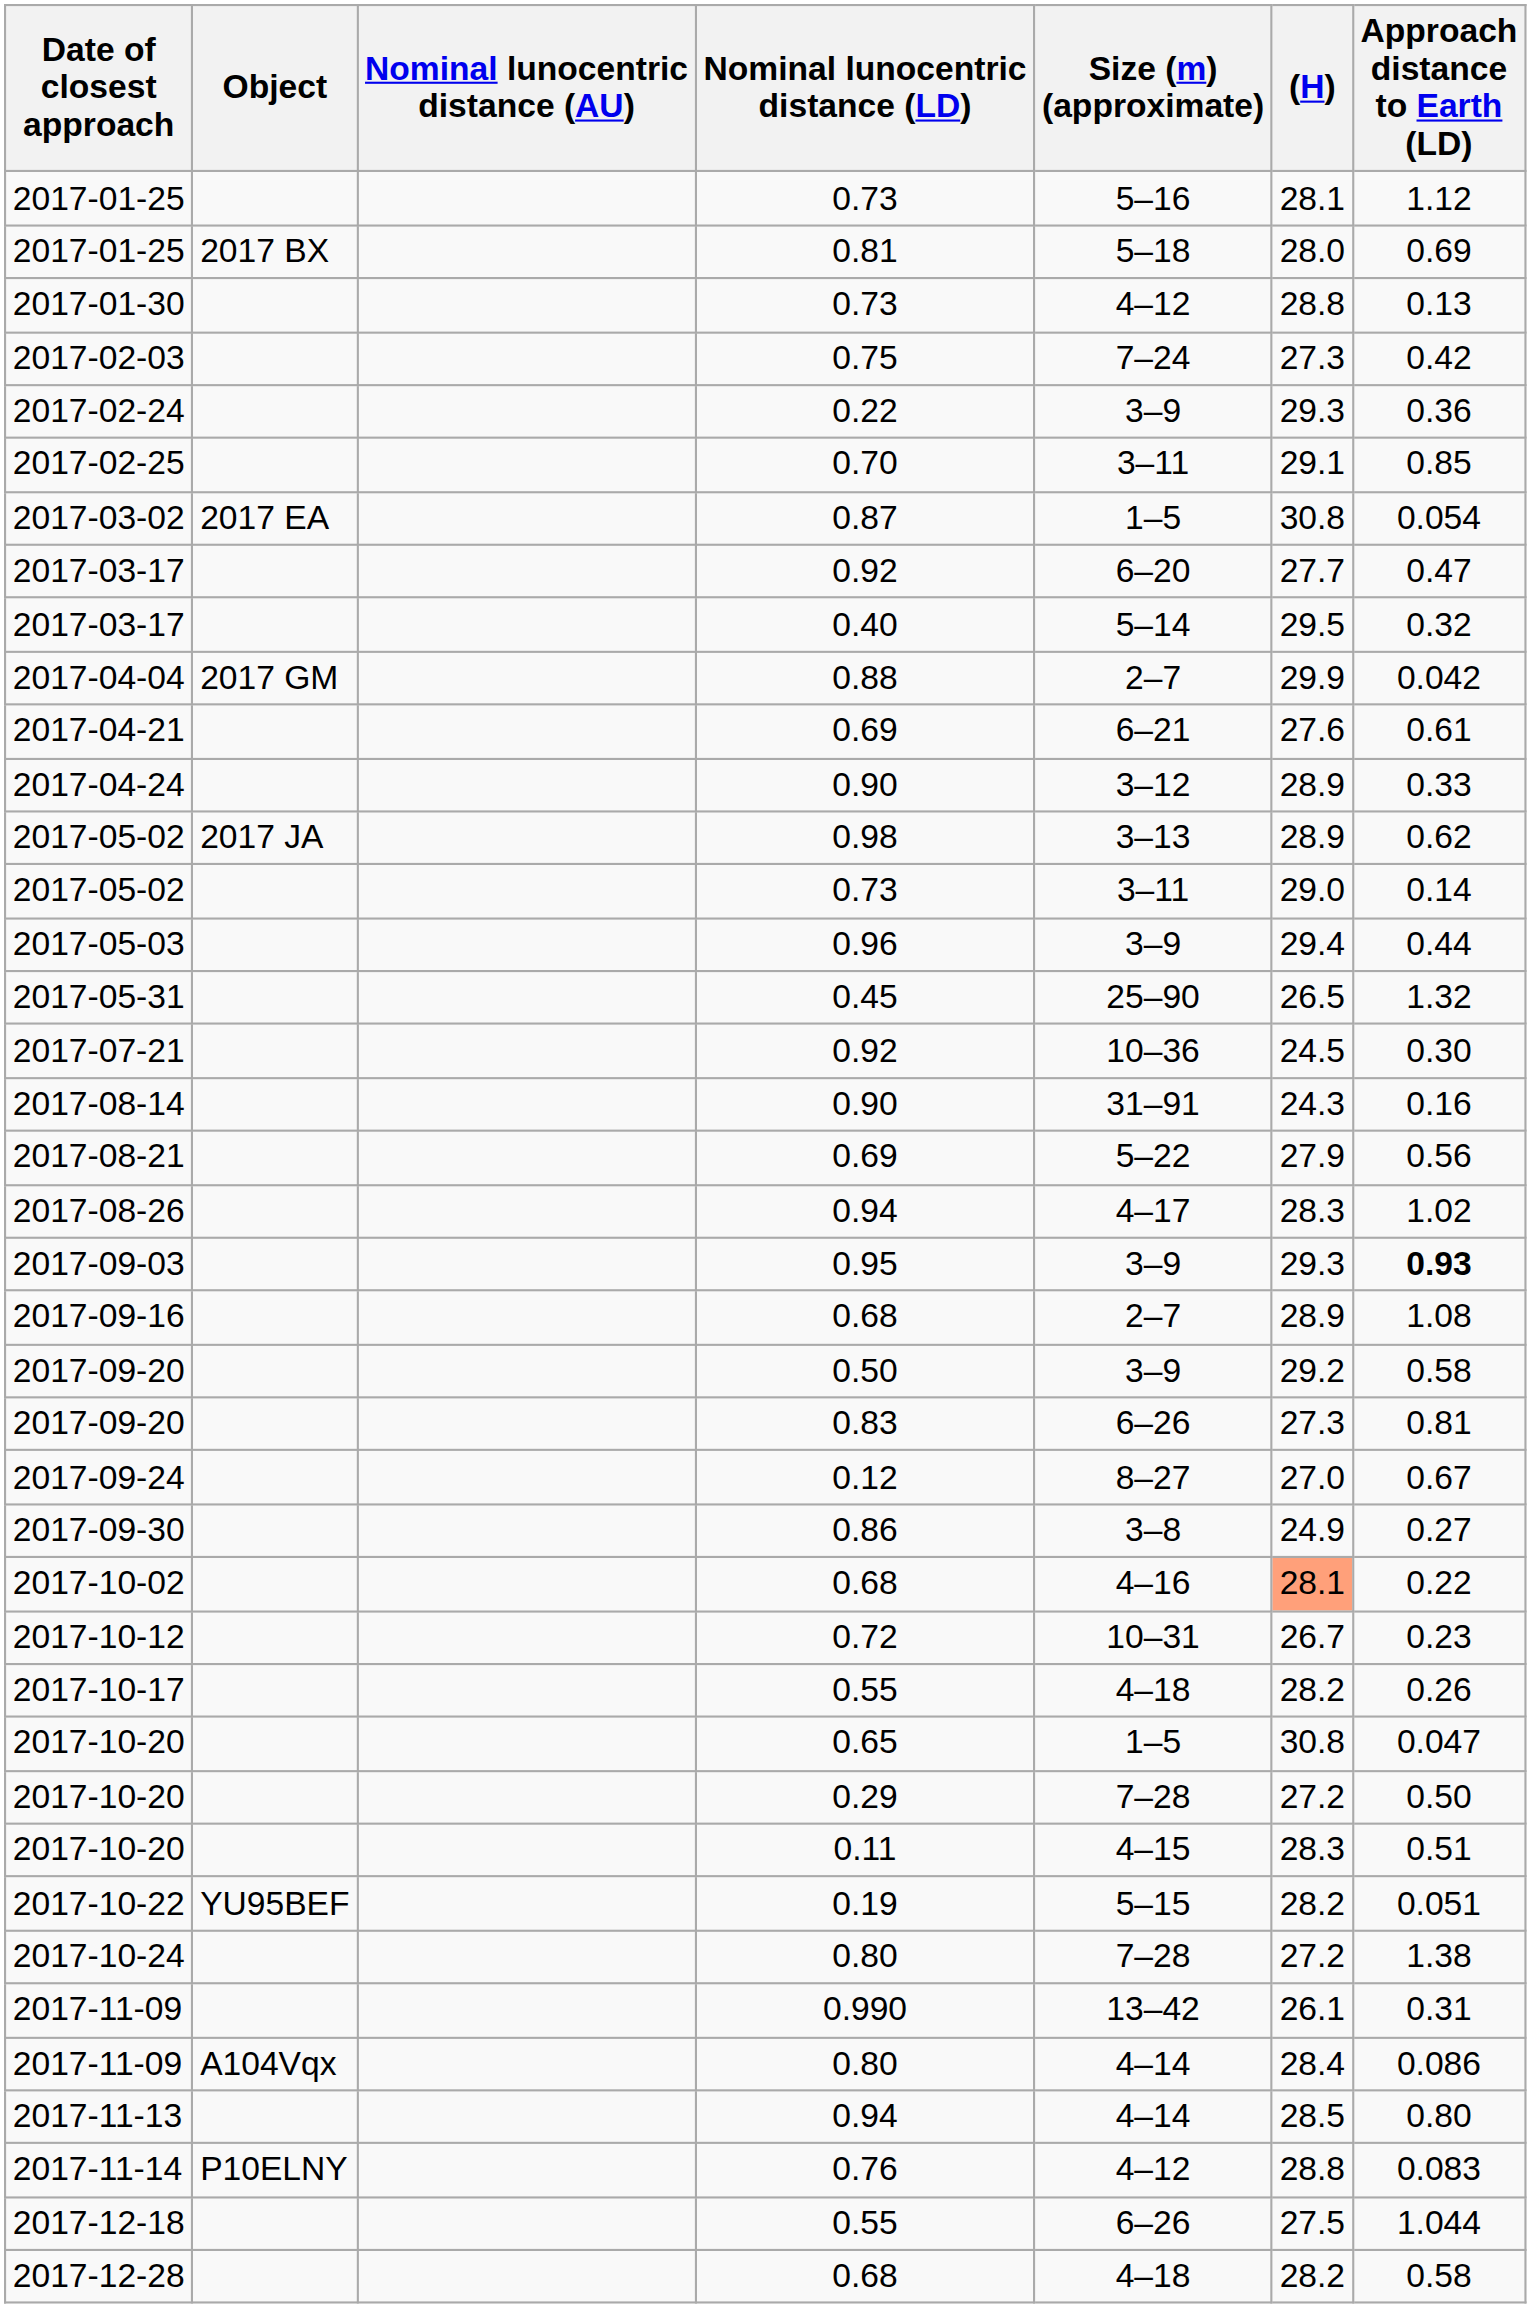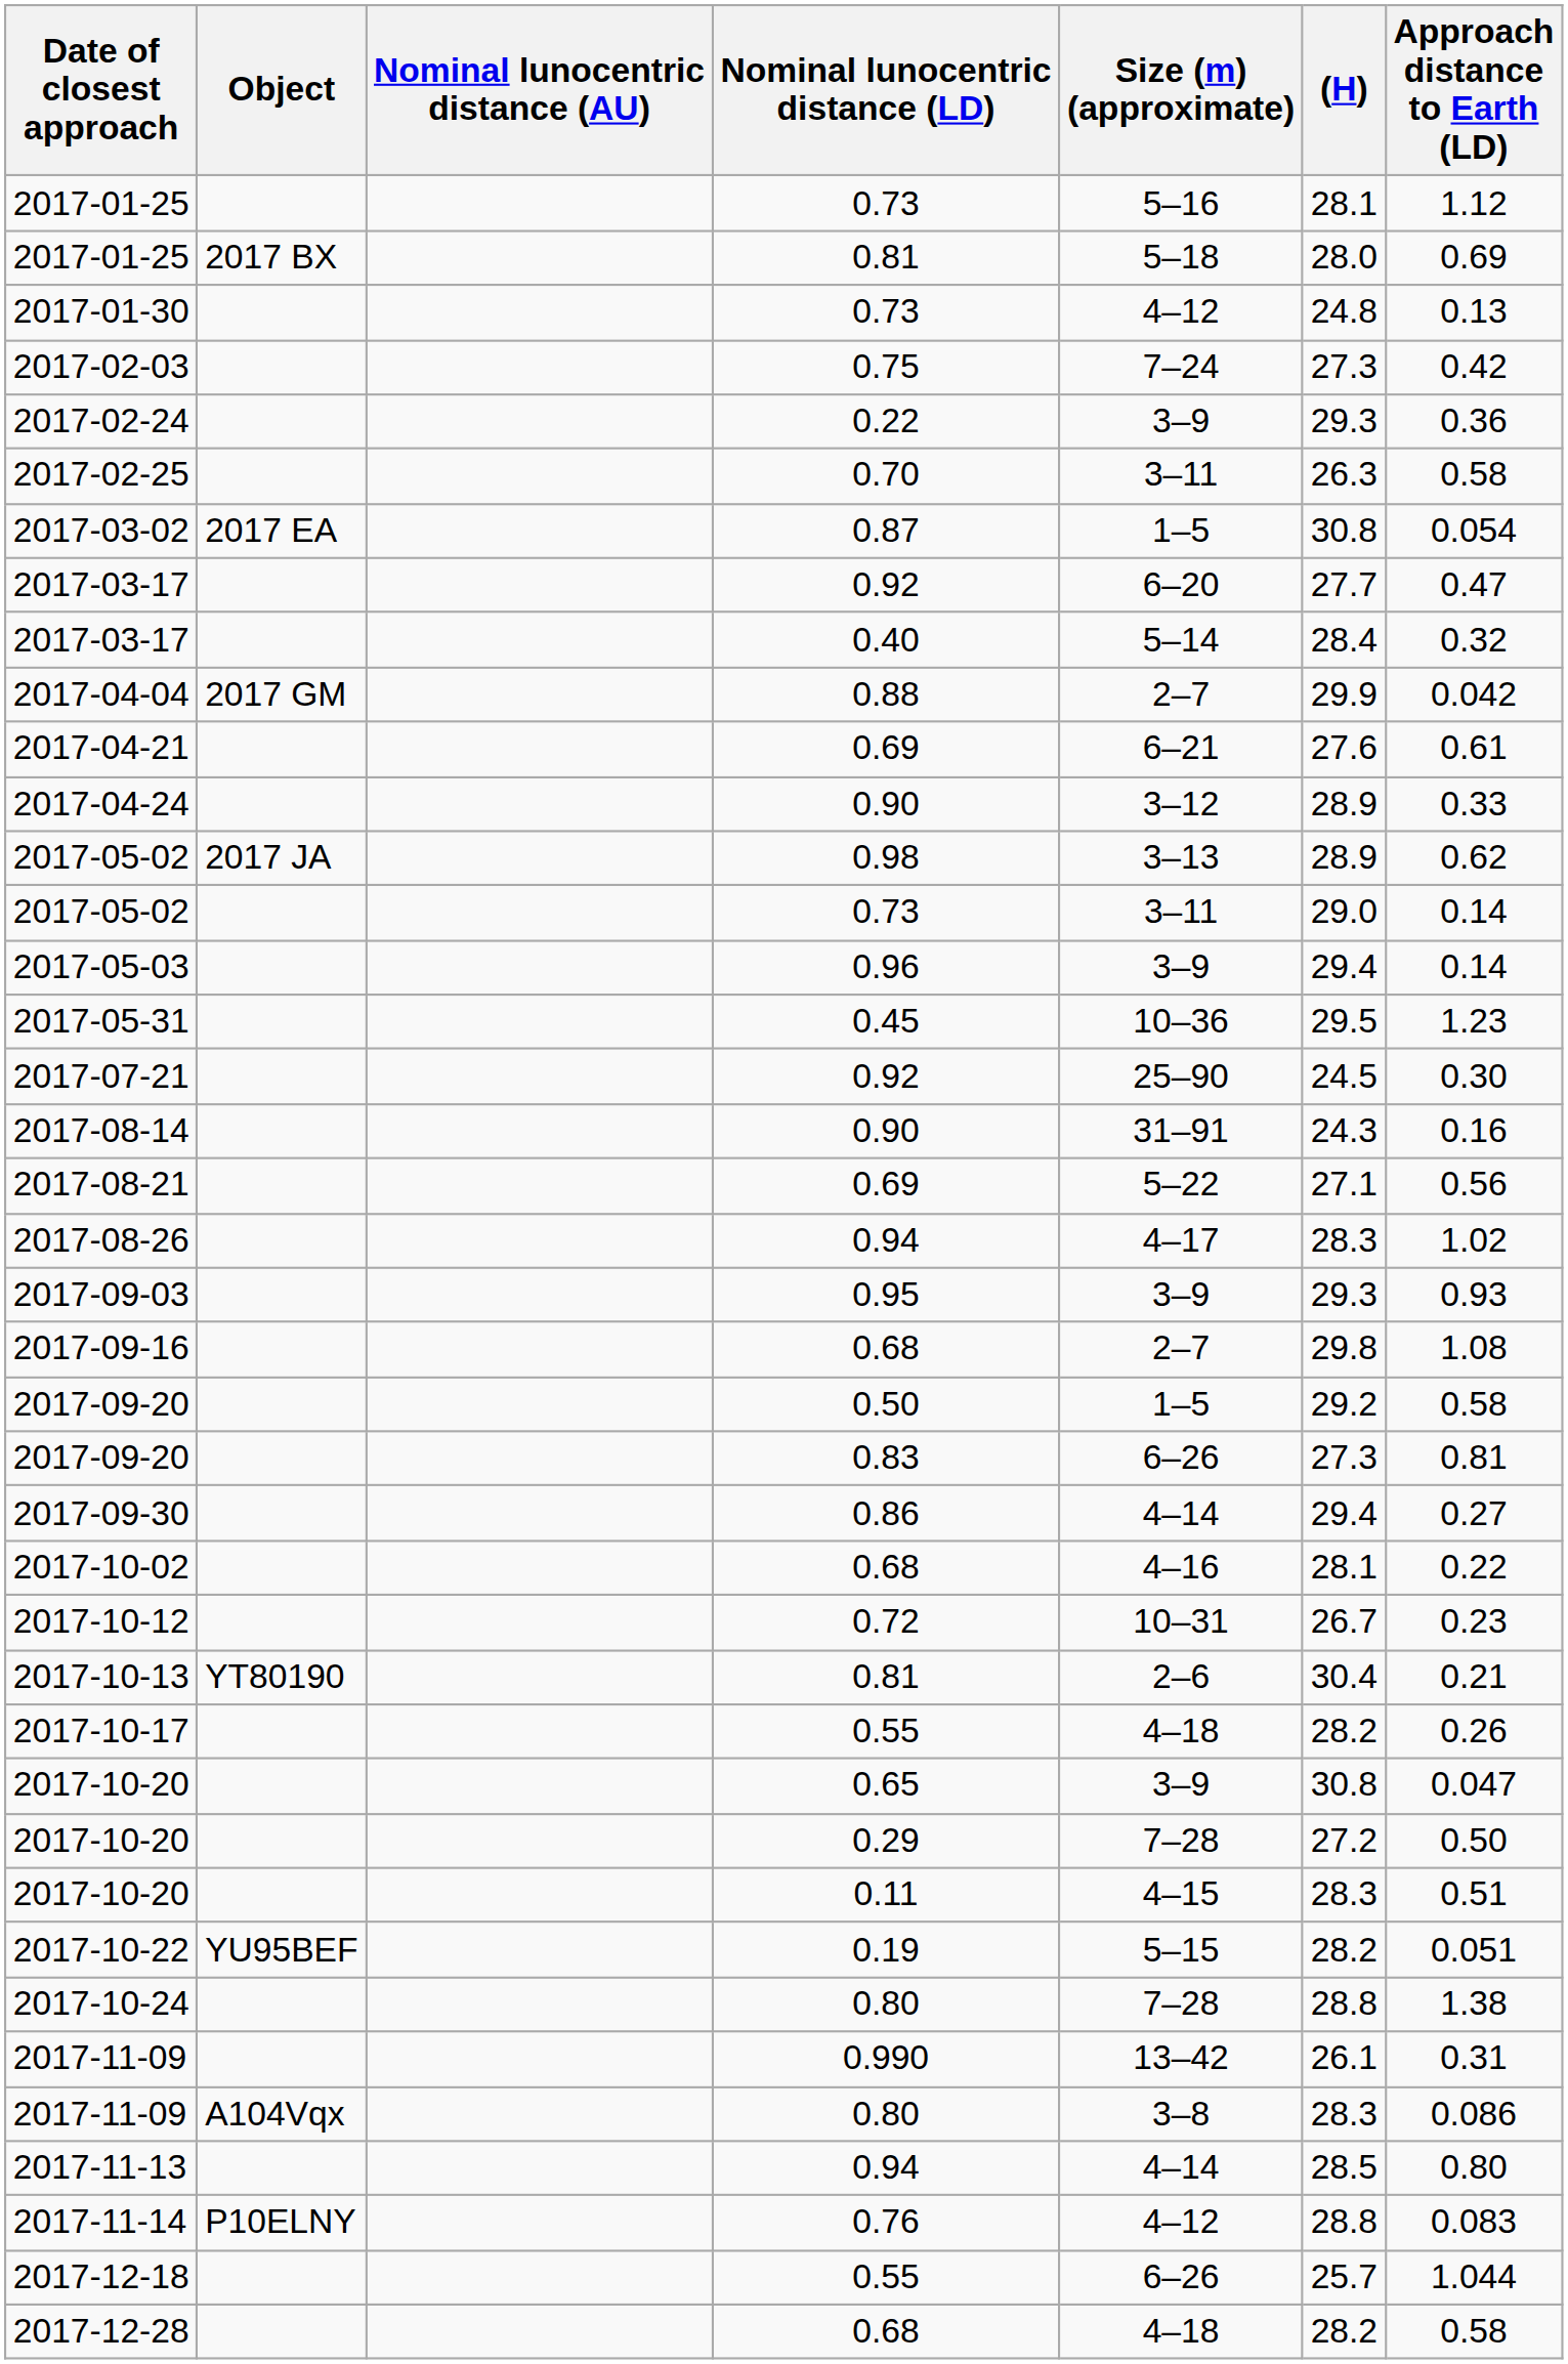2017-01-30 | (H): 28.8 -> 24.8
2017-02-25 | (H): 29.1 -> 26.3
2017-02-25 | Approach distance to Earth (LD): 0.85 -> 0.58
2017-03-17 / 0.40 | (H): 29.5 -> 28.4
2017-05-03 | Approach distance to Earth (LD): 0.44 -> 0.14
2017-05-31 | Size (m) (approximate): 25–90 -> 10–36
2017-05-31 | (H): 26.5 -> 29.5
2017-05-31 | Approach distance to Earth (LD): 1.32 -> 1.23
2017-07-21 | Size (m) (approximate): 10–36 -> 25–90
2017-08-21 | (H): 27.9 -> 27.1
2017-09-03 | Approach distance to Earth (LD): bold -> normal
2017-09-16 | (H): 28.9 -> 29.8
2017-09-20 / 0.50 | Size (m) (approximate): 3–9 -> 1–5
- row: 2017-09-24 | 0.12 | 8–27 | 27.0 | 0.67
2017-09-30 | Size (m) (approximate): 3–8 -> 4–14
2017-09-30 | (H): 24.9 -> 29.4
2017-10-02 | (H): lightsalmon background -> no background
+ row: 2017-10-13 | YT80190 | 0.81 | 2–6 | 30.4 | 0.21
2017-10-20 / 0.65 | Size (m) (approximate): 1–5 -> 3–9
2017-10-24 | (H): 27.2 -> 28.8
2017-11-09 / 0.80 | Size (m) (approximate): 4–14 -> 3–8
2017-11-09 / 0.80 | (H): 28.4 -> 28.3
2017-12-18 | (H): 27.5 -> 25.7
